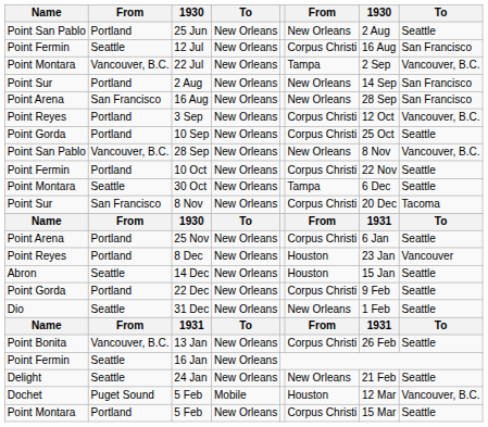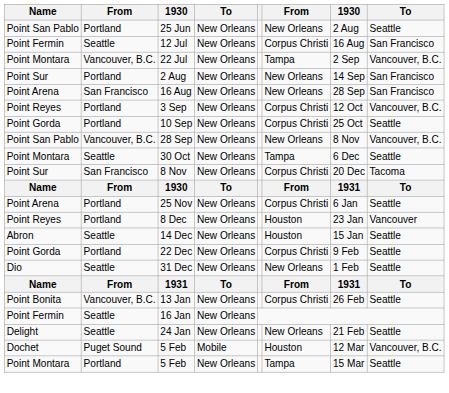- row: Point Fermin | Portland | 10 Oct | New Orleans | Corpus Christi | 22 Nov | Seattle
Point Montara / 5 Feb | column 6: Corpus Christi -> Tampa
